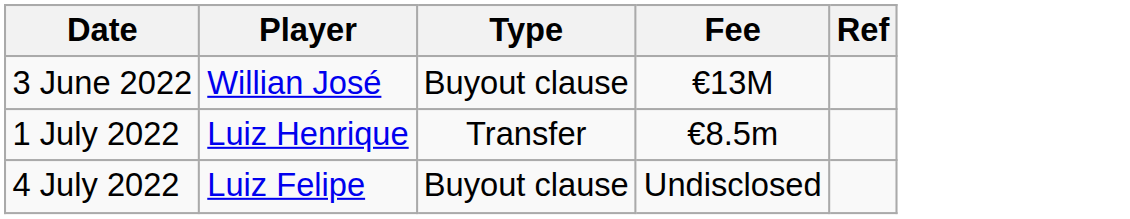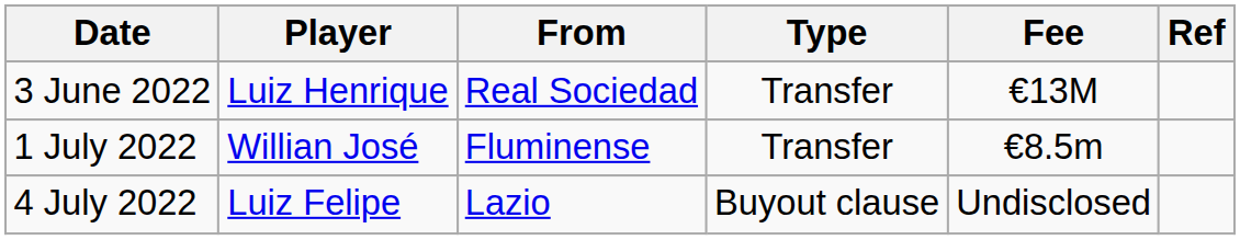+ column: From | Real Sociedad | Fluminense | Lazio
3 June 2022 | Player: Willian José -> Luiz Henrique
3 June 2022 | Type: Buyout clause -> Transfer
1 July 2022 | Player: Luiz Henrique -> Willian José
